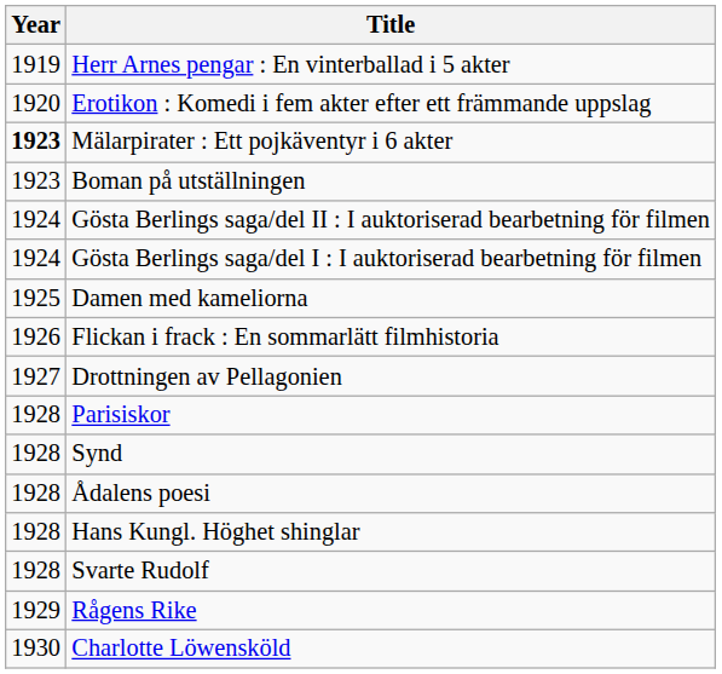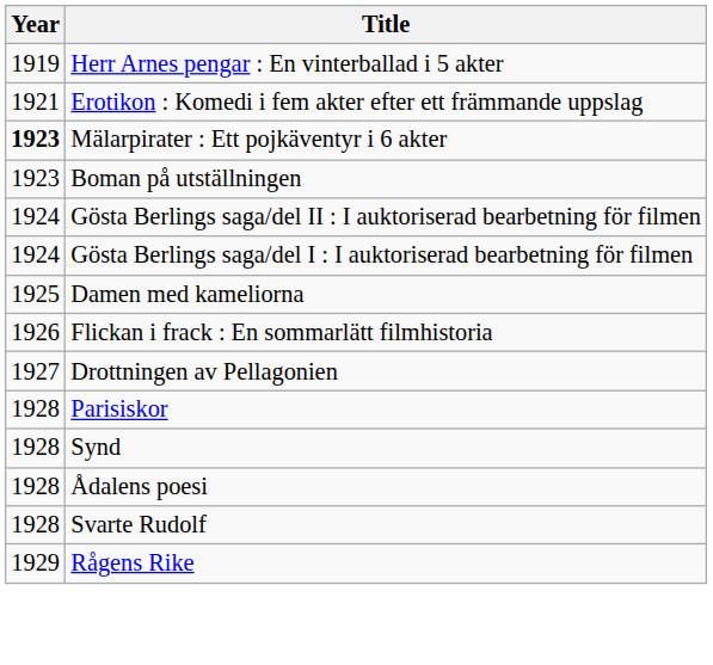Erotikon : Komedi i fem akter efter ett främmande uppslag | Year: 1920 -> 1921
- row: 1928 | Hans Kungl. Höghet shinglar
- row: 1930 | Charlotte Löwensköld
